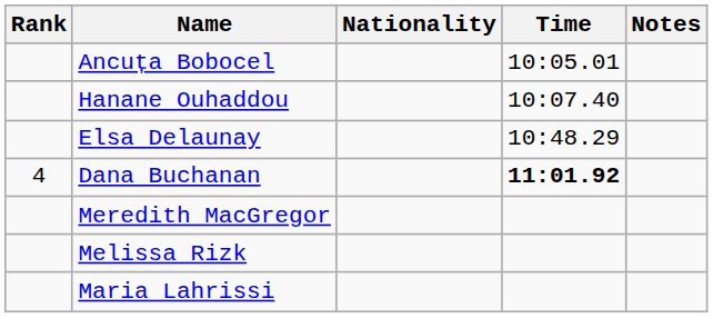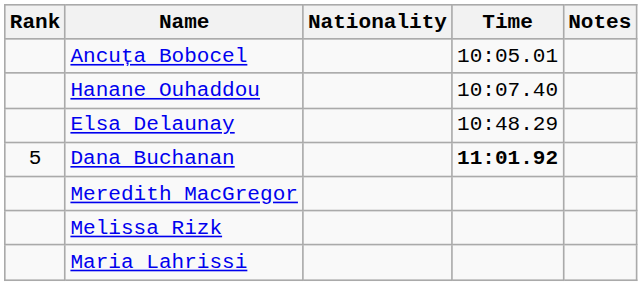Dana Buchanan | Rank: 4 -> 5
